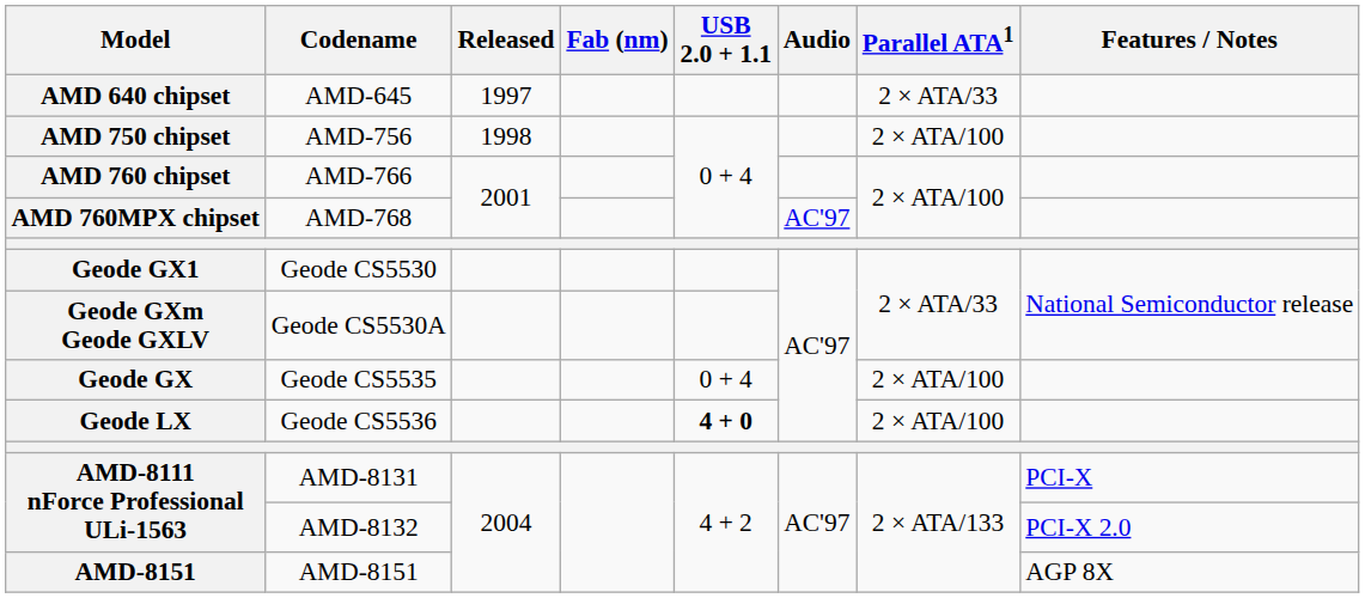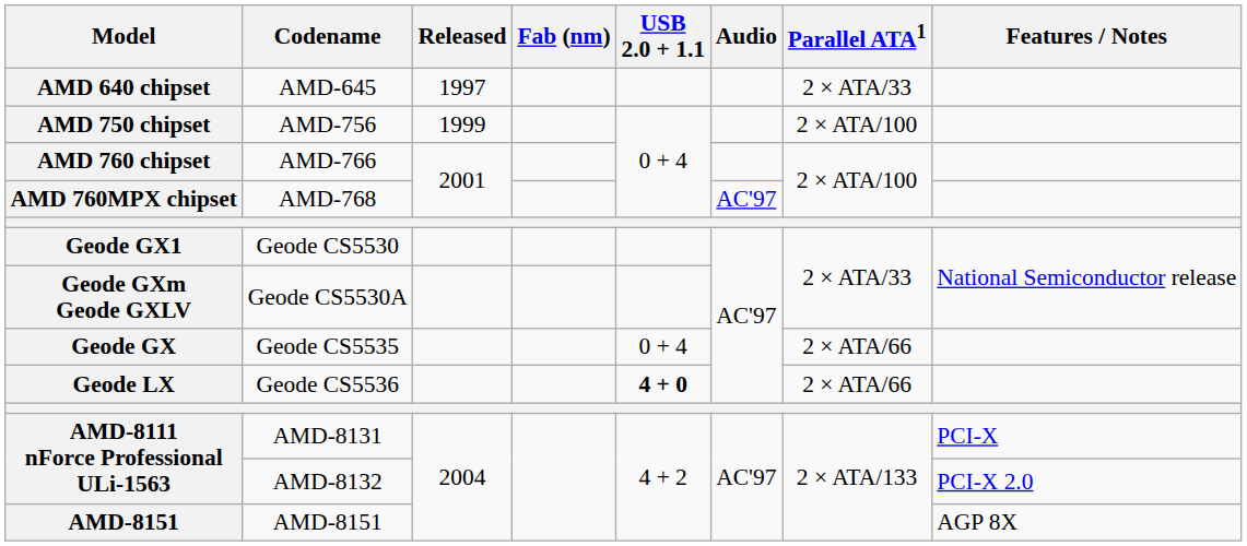AMD 750 chipset | Released: 1998 -> 1999
Geode GX | Parallel ATA1: 2 × ATA/100 -> 2 × ATA/66
Geode LX | Parallel ATA1: 2 × ATA/100 -> 2 × ATA/66
